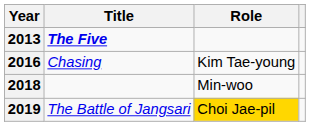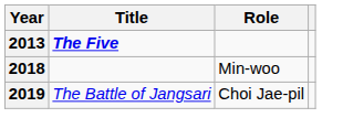- row: 2016 | Chasing | Kim Tae-young
2019 | Role: gold background -> no background
